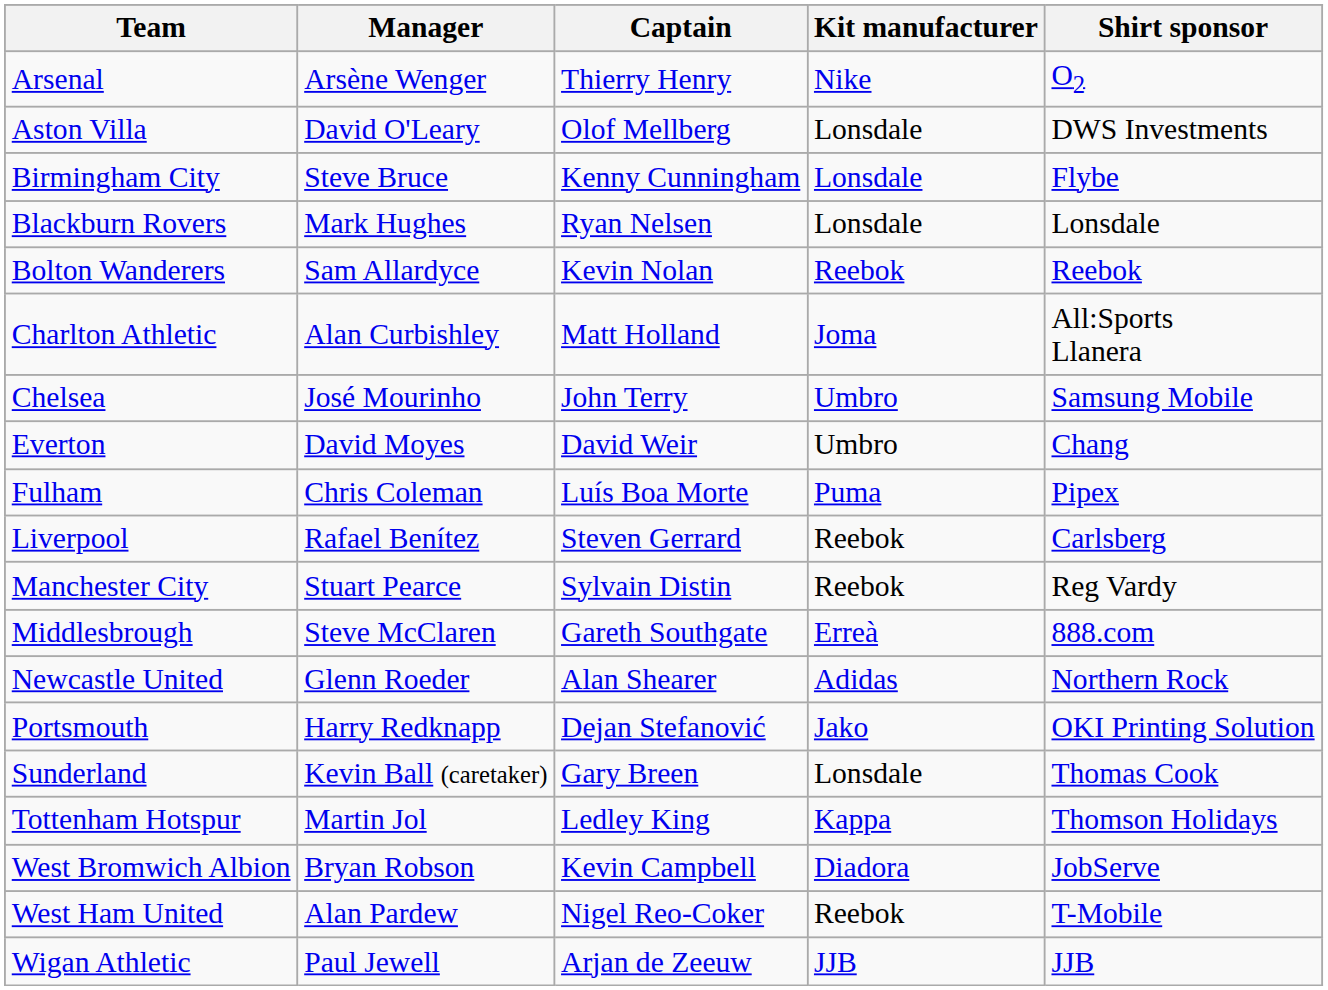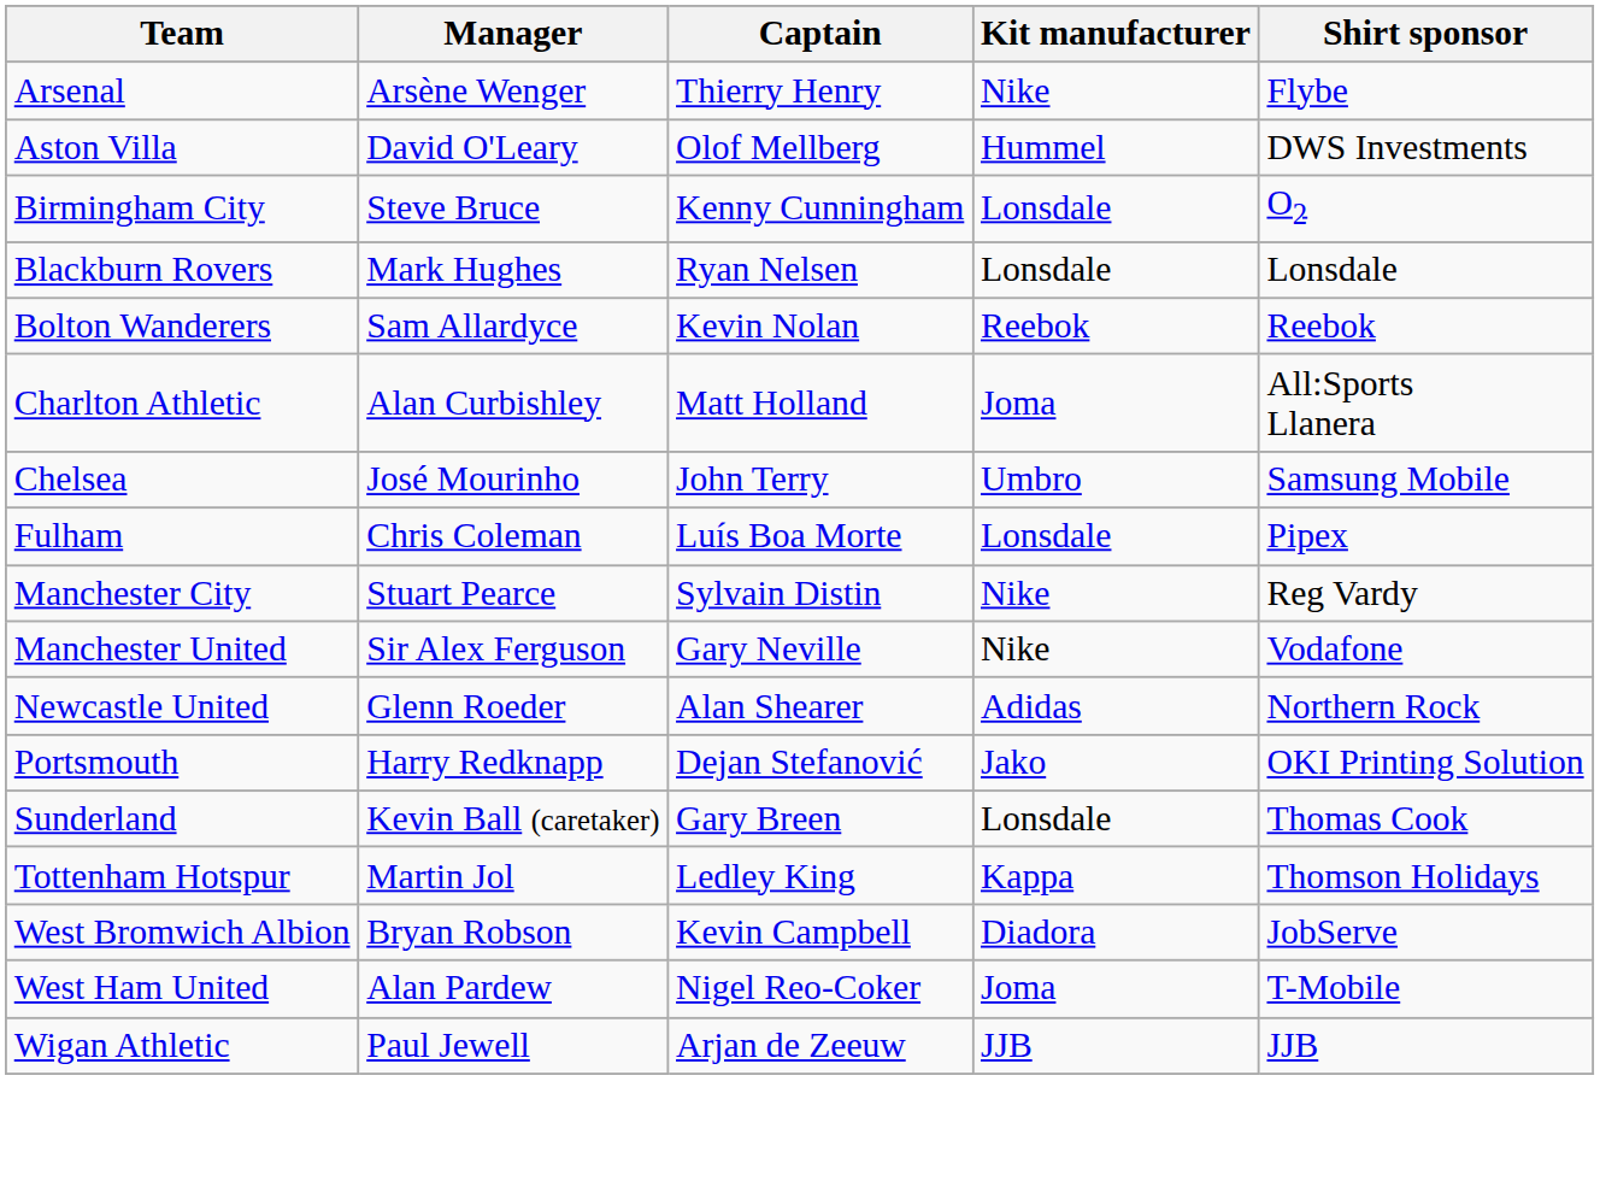Arsenal | Shirt sponsor: O2 -> Flybe
Aston Villa | Kit manufacturer: Lonsdale -> Hummel
Birmingham City | Shirt sponsor: Flybe -> O2
- row: Everton | David Moyes | David Weir | Umbro | Chang
Fulham | Kit manufacturer: Puma -> Lonsdale
- row: Liverpool | Rafael Benítez | Steven Gerrard | Reebok | Carlsberg
Manchester City | Kit manufacturer: Reebok -> Nike
+ row: Manchester United | Sir Alex Ferguson | Gary Neville | Nike | Vodafone
- row: Middlesbrough | Steve McClaren | Gareth Southgate | Erreà | 888.com
West Ham United | Kit manufacturer: Reebok -> Joma
